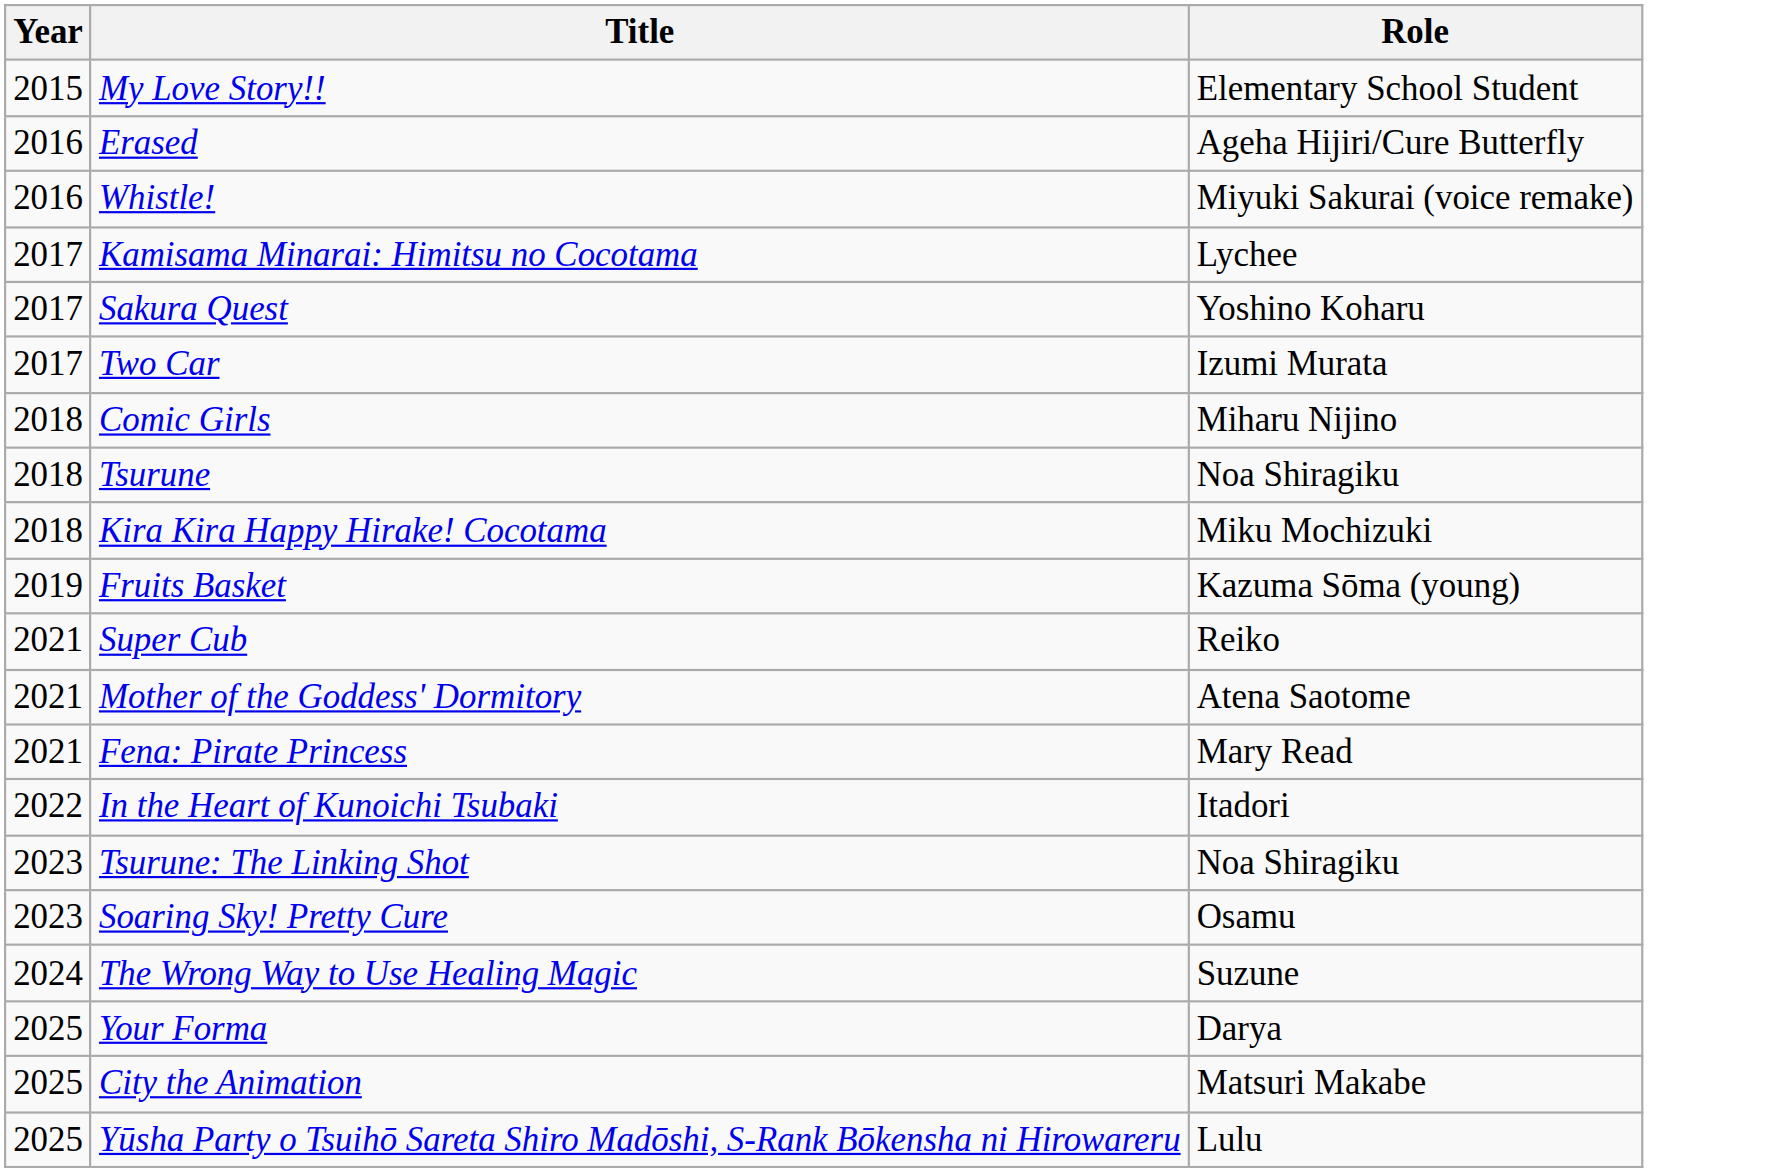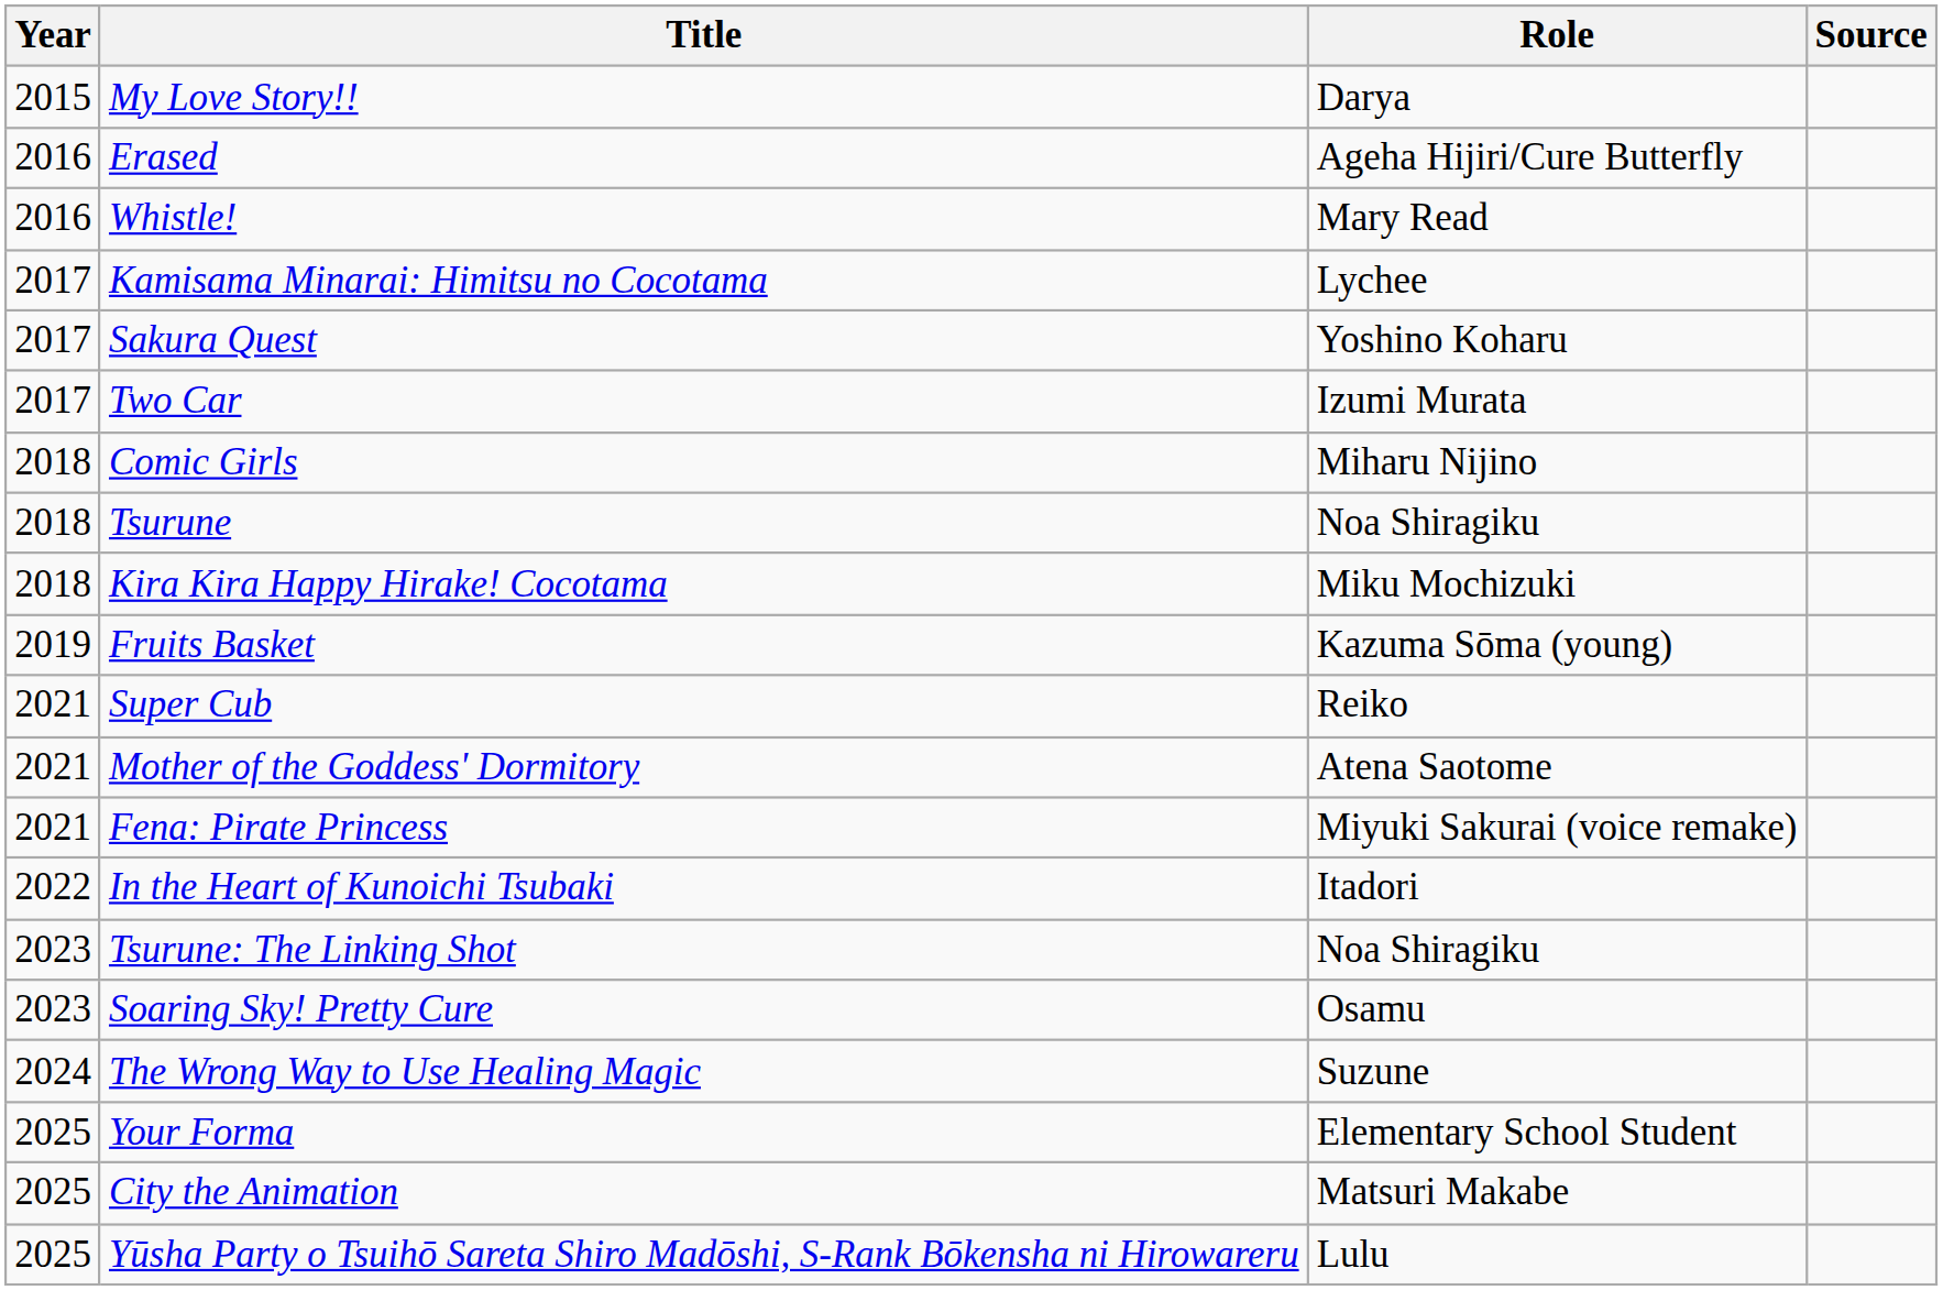+ column: Source
My Love Story!! | Role: Elementary School Student -> Darya
Whistle! | Role: Miyuki Sakurai (voice remake) -> Mary Read
Fena: Pirate Princess | Role: Mary Read -> Miyuki Sakurai (voice remake)
Your Forma | Role: Darya -> Elementary School Student
